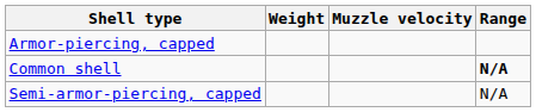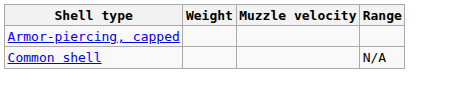Common shell | Range: bold -> normal
- row: Semi-armor-piercing, capped | N/A
